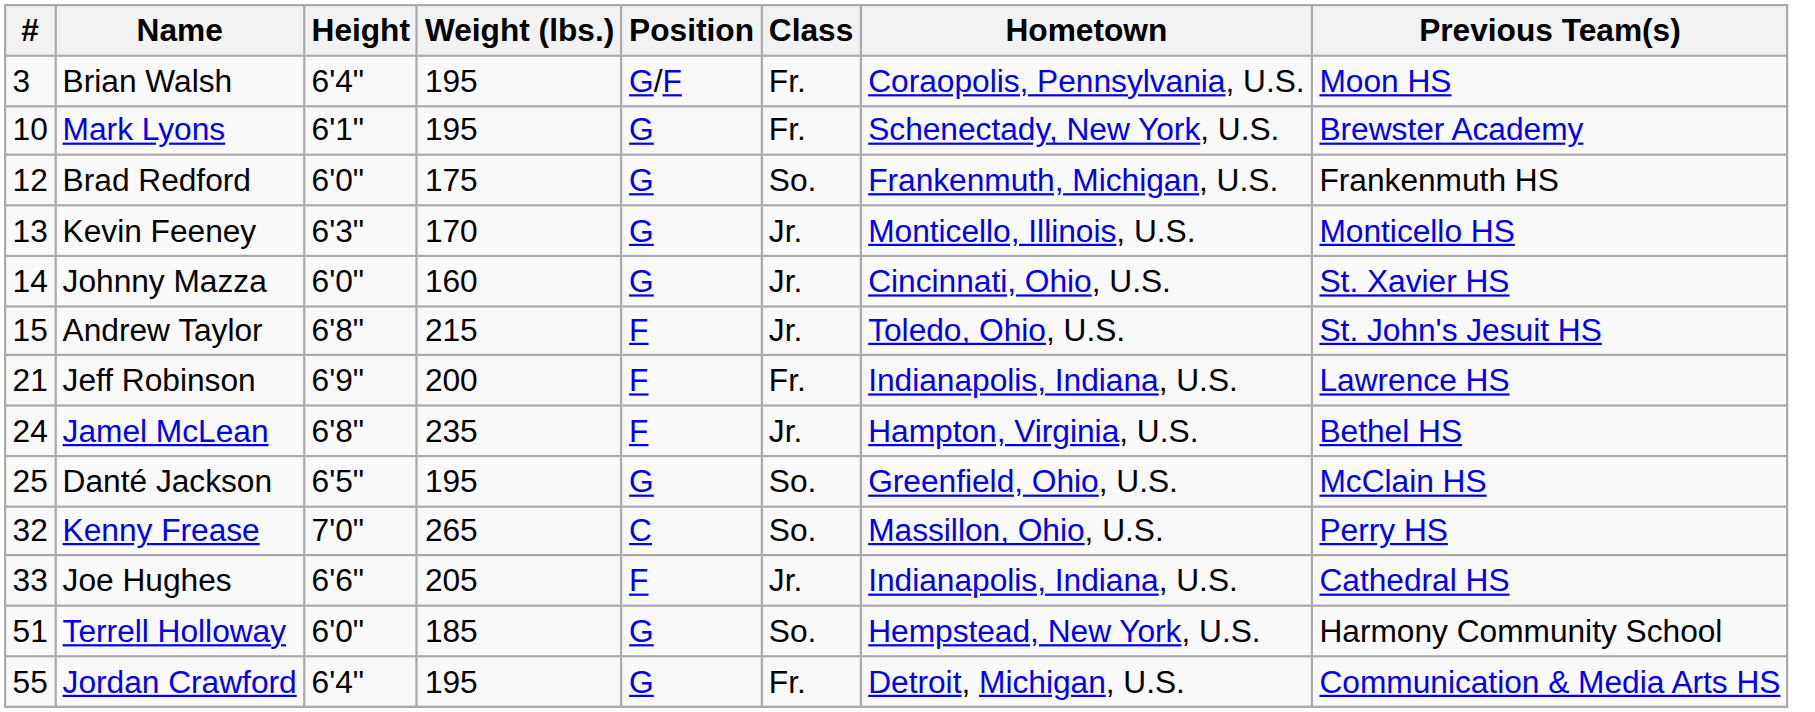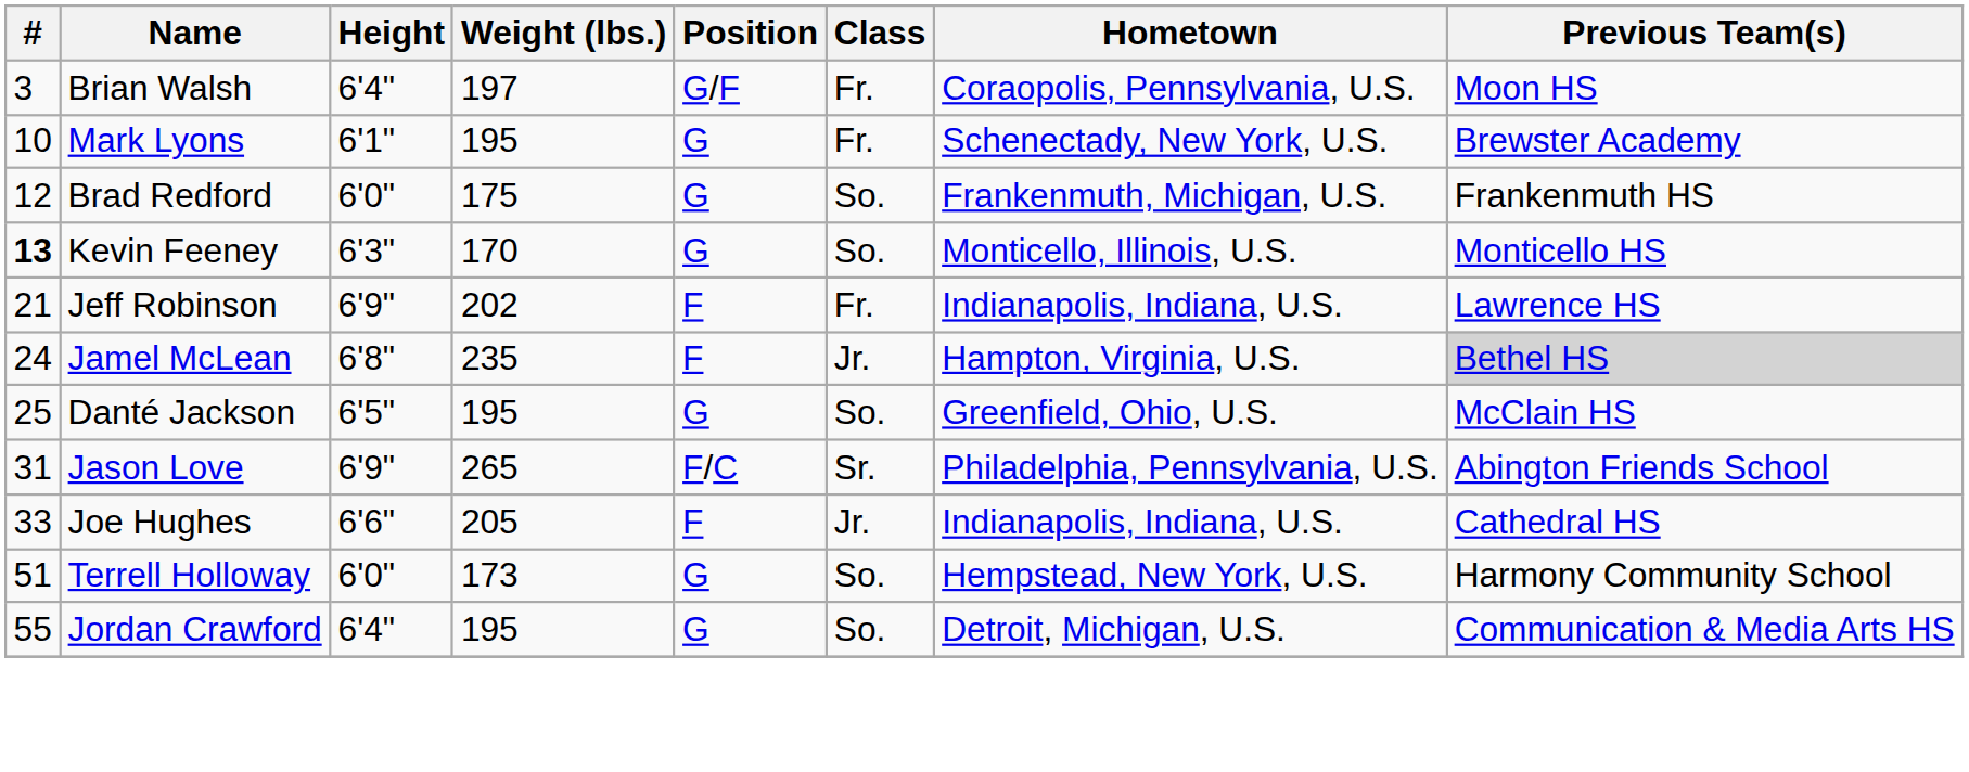Brian Walsh | Weight (lbs.): 195 -> 197
Kevin Feeney | #: normal -> bold
Kevin Feeney | Class: Jr. -> So.
- row: 14 | Johnny Mazza | 6'0" | 160 | G | Jr. | Cincinnati, Ohio, U.S. | St. Xavier HS
- row: 15 | Andrew Taylor | 6'8" | 215 | F | Jr. | Toledo, Ohio, U.S. | St. John's Jesuit HS
Jeff Robinson | Weight (lbs.): 200 -> 202
Jamel McLean | Previous Team(s): no background -> lightgrey background
+ row: 31 | Jason Love | 6'9" | 265 | F/C | Sr. | Philadelphia, Pennsylvania, U.S. | Abington Friends School
- row: 32 | Kenny Frease | 7'0" | 265 | C | So. | Massillon, Ohio, U.S. | Perry HS
Terrell Holloway | Weight (lbs.): 185 -> 173
Jordan Crawford | Class: Fr. -> So.
